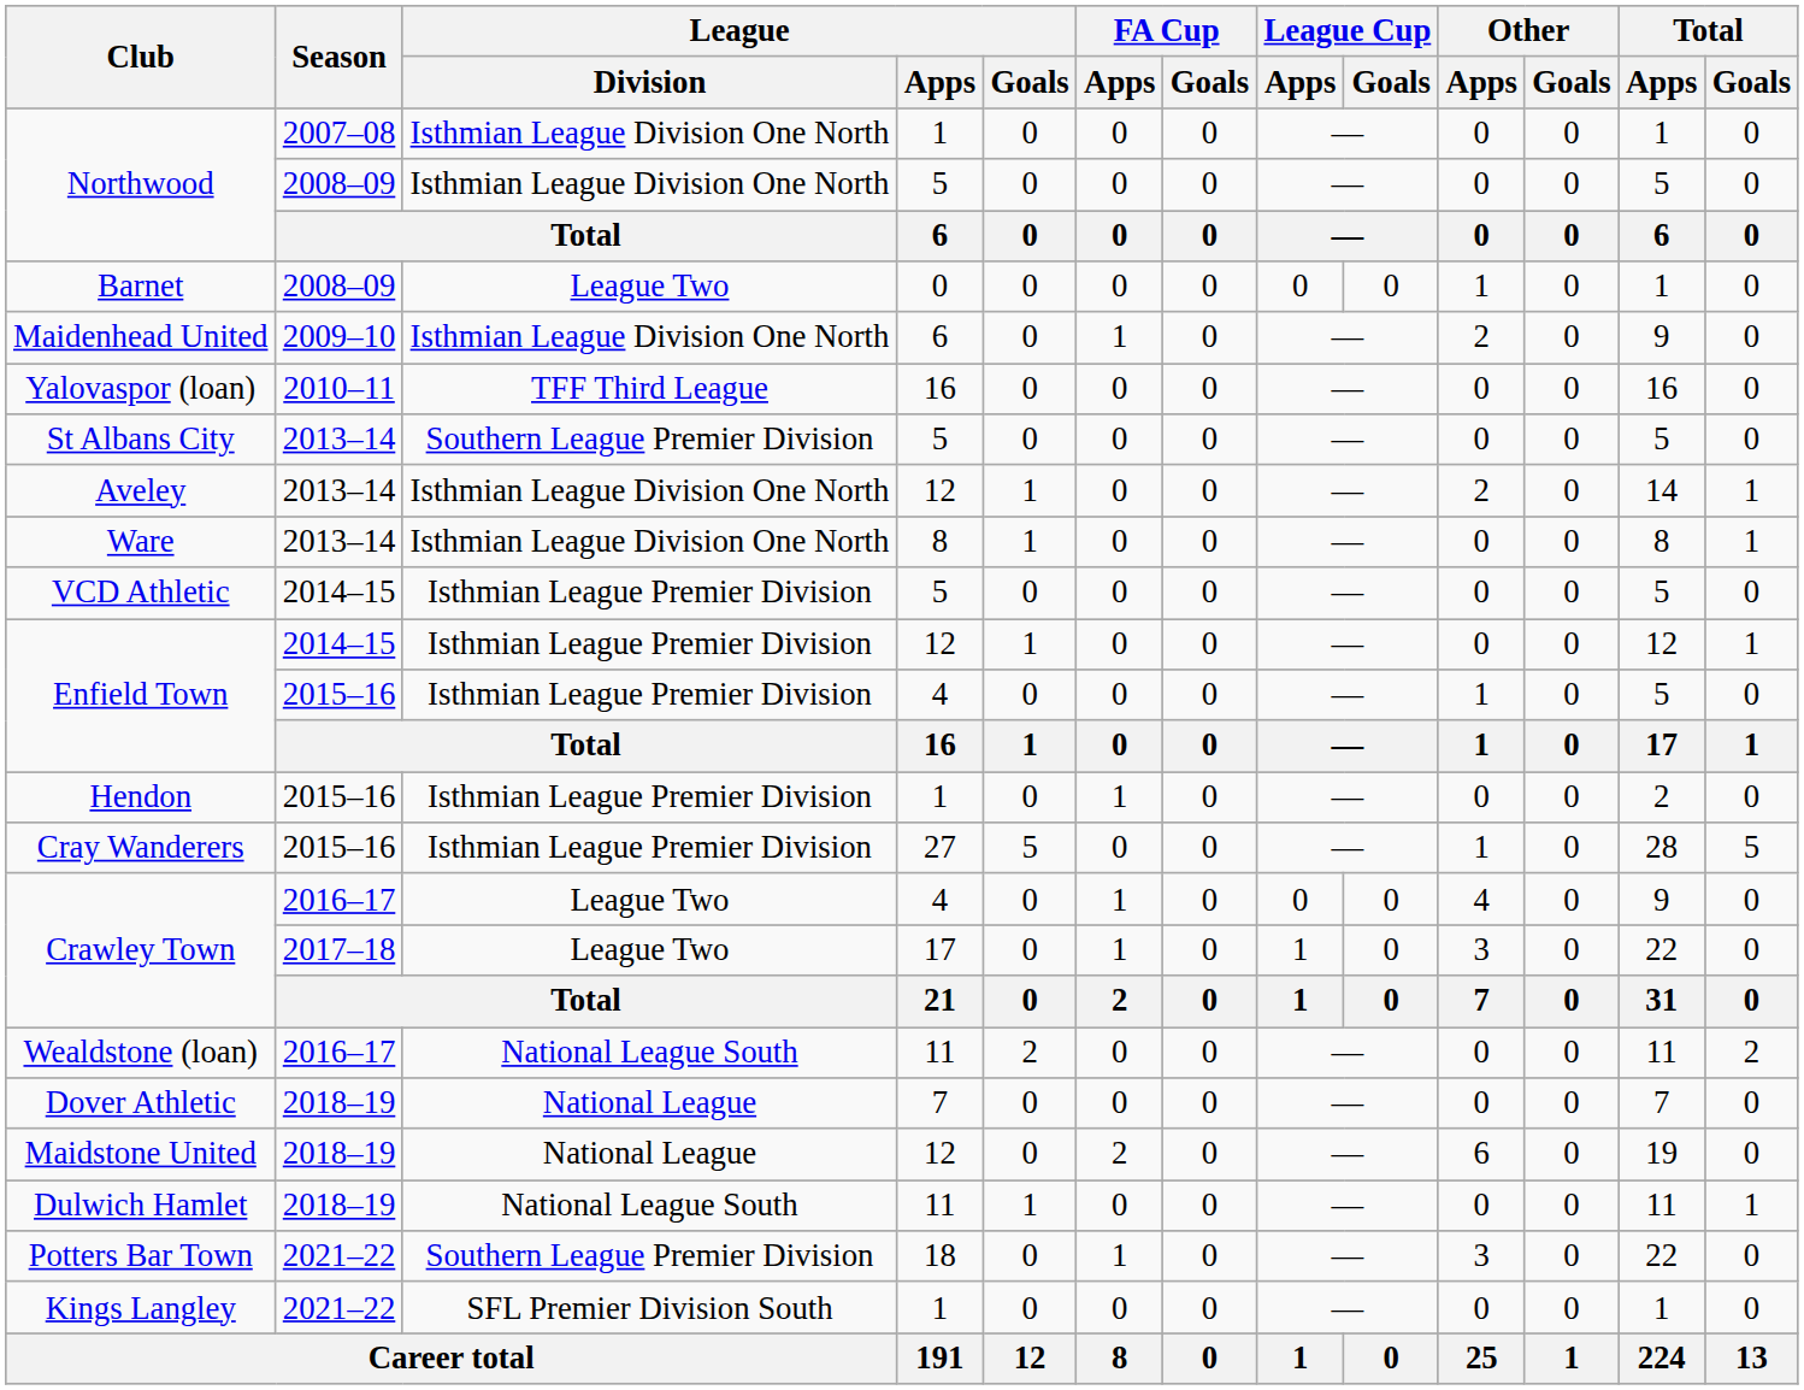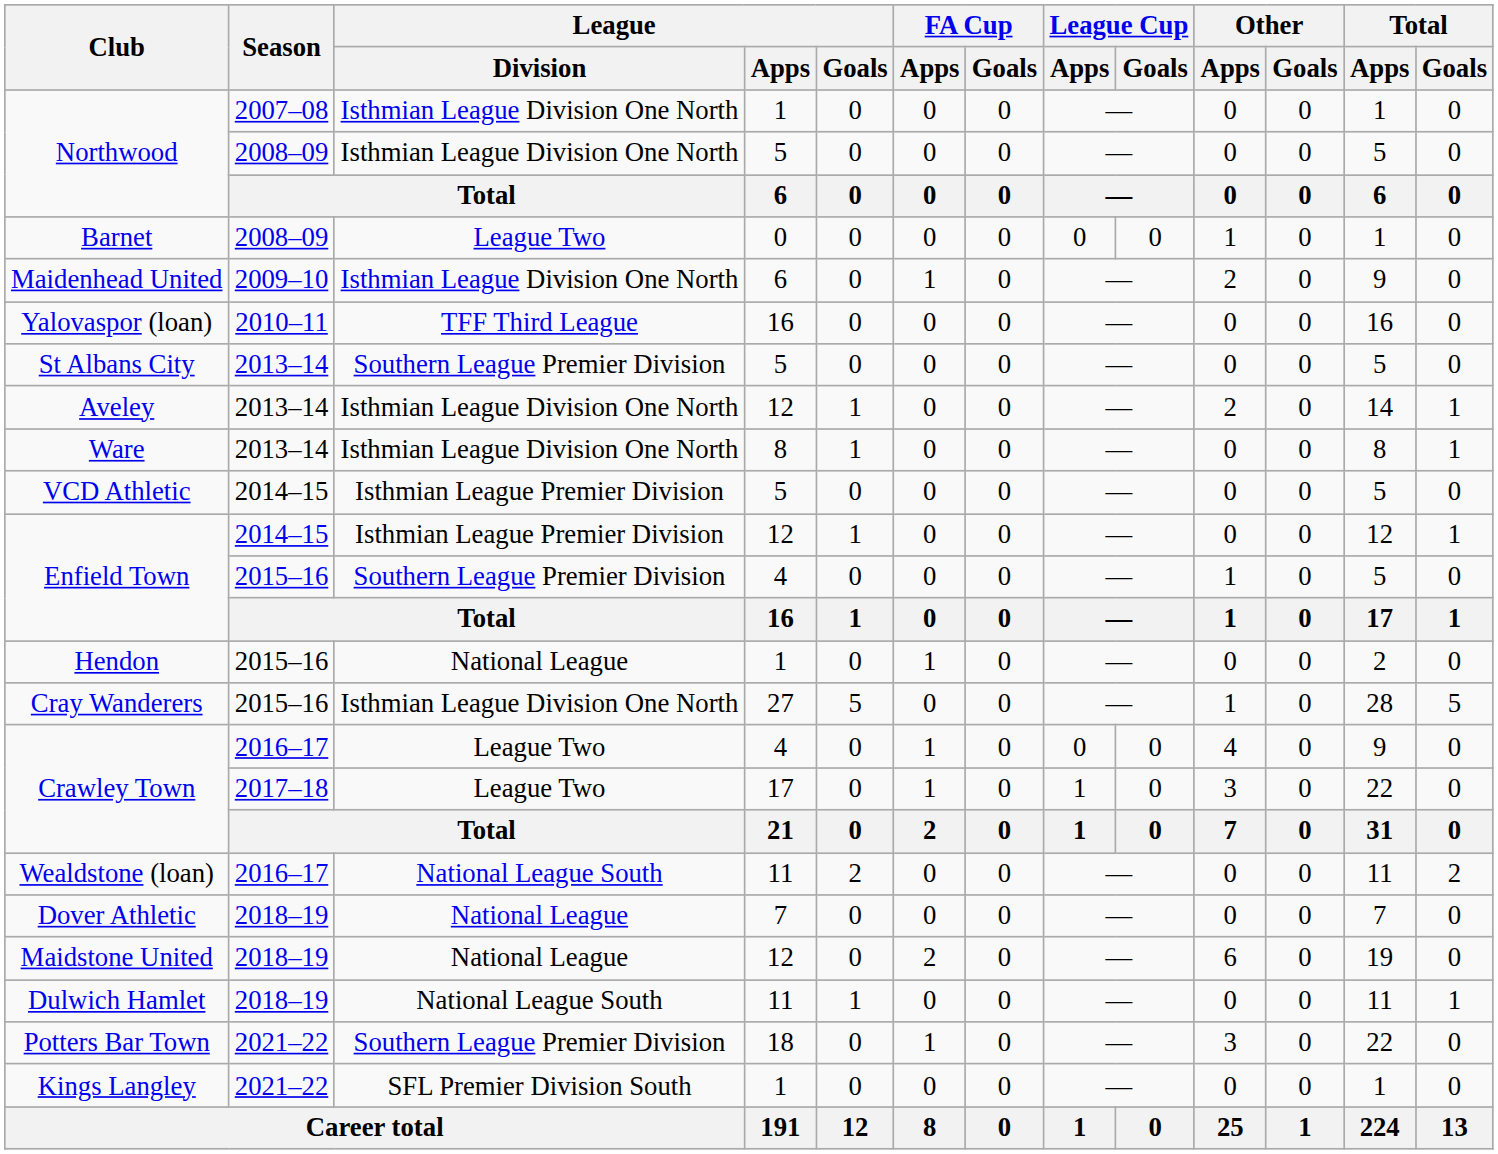Enfield Town / 4 | League / Division: Isthmian League Premier Division -> Southern League Premier Division
Hendon | League / Division: Isthmian League Premier Division -> National League
Cray Wanderers | League / Division: Isthmian League Premier Division -> Isthmian League Division One North
